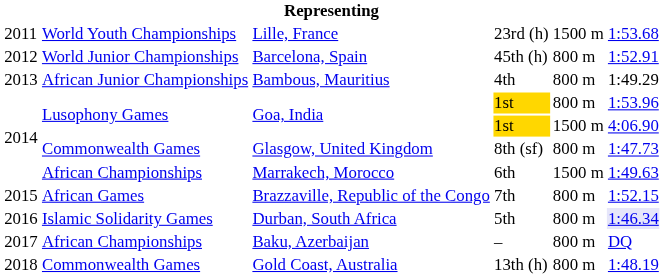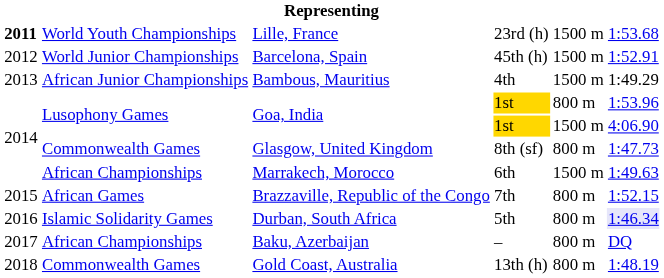Lille, France | column 1: normal -> bold
Barcelona, Spain | column 5: 800 m -> 1500 m
Bambous, Mauritius | column 5: 800 m -> 1500 m
